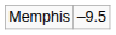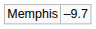Memphis | column 2: –9.5 -> –9.7
